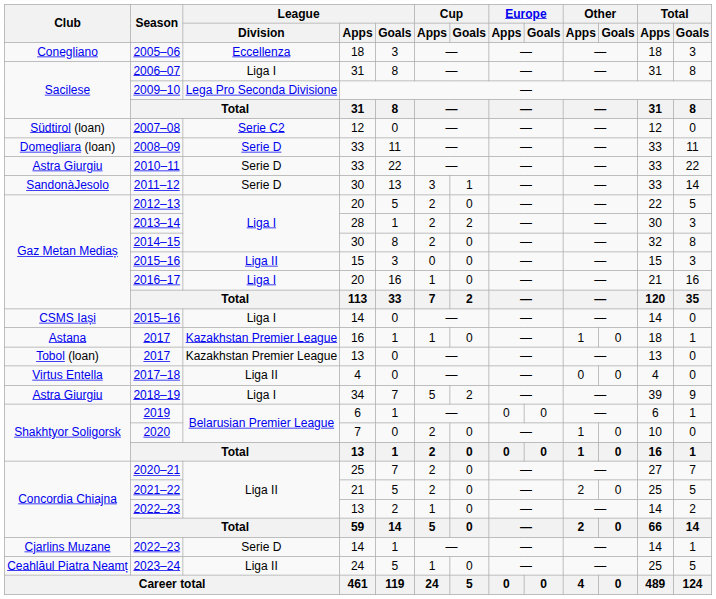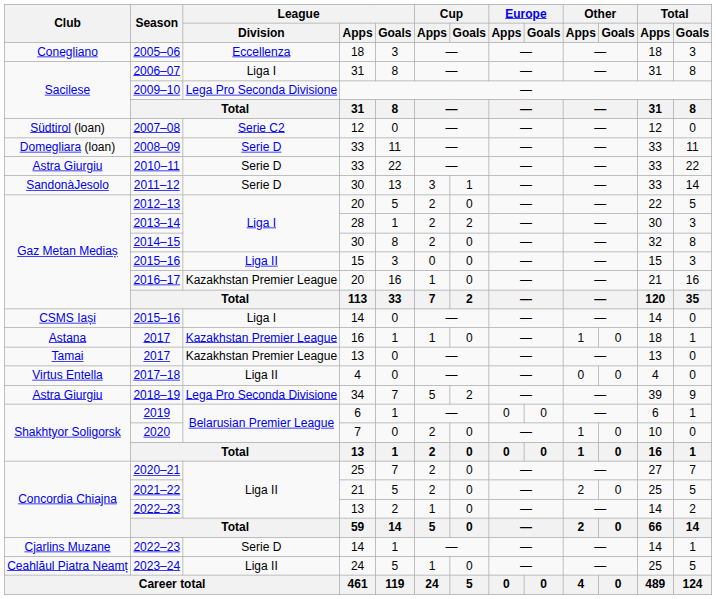2016–17 | League / Division: Liga I -> Kazakhstan Premier League
2017 / 13 | Club: Tobol (loan) -> Tamai
2018–19 | League / Division: Liga I -> Lega Pro Seconda Divisione
